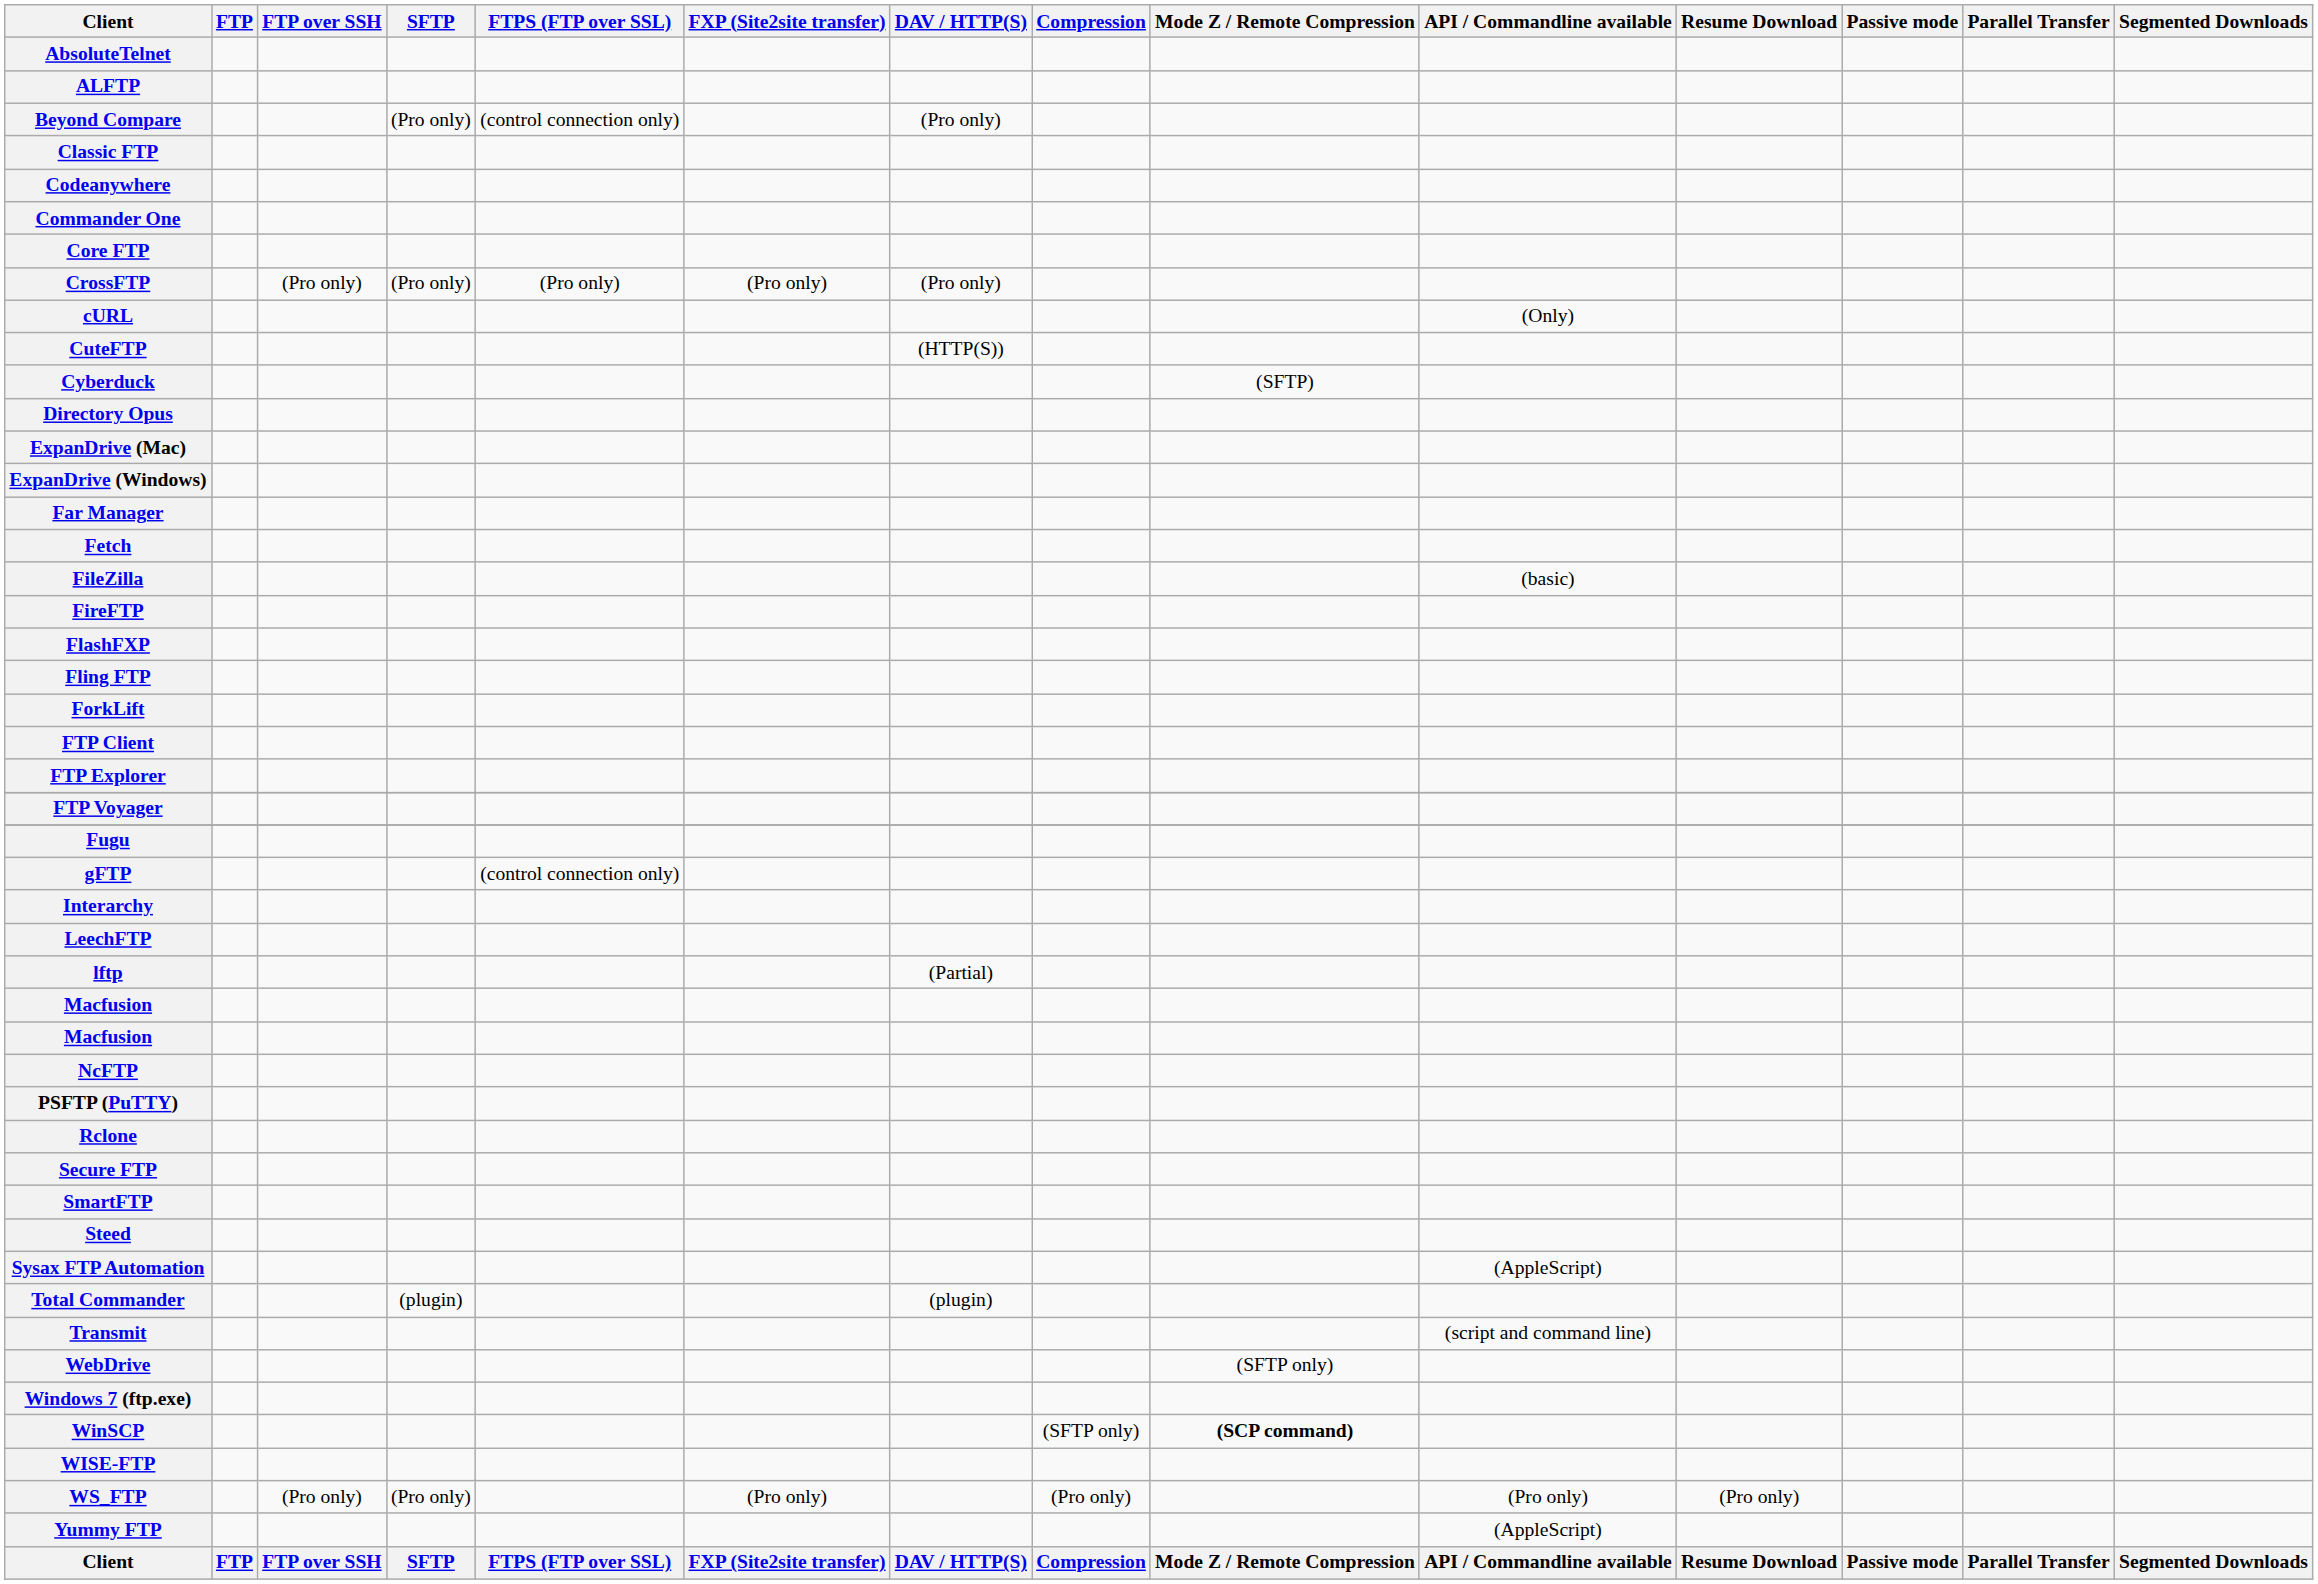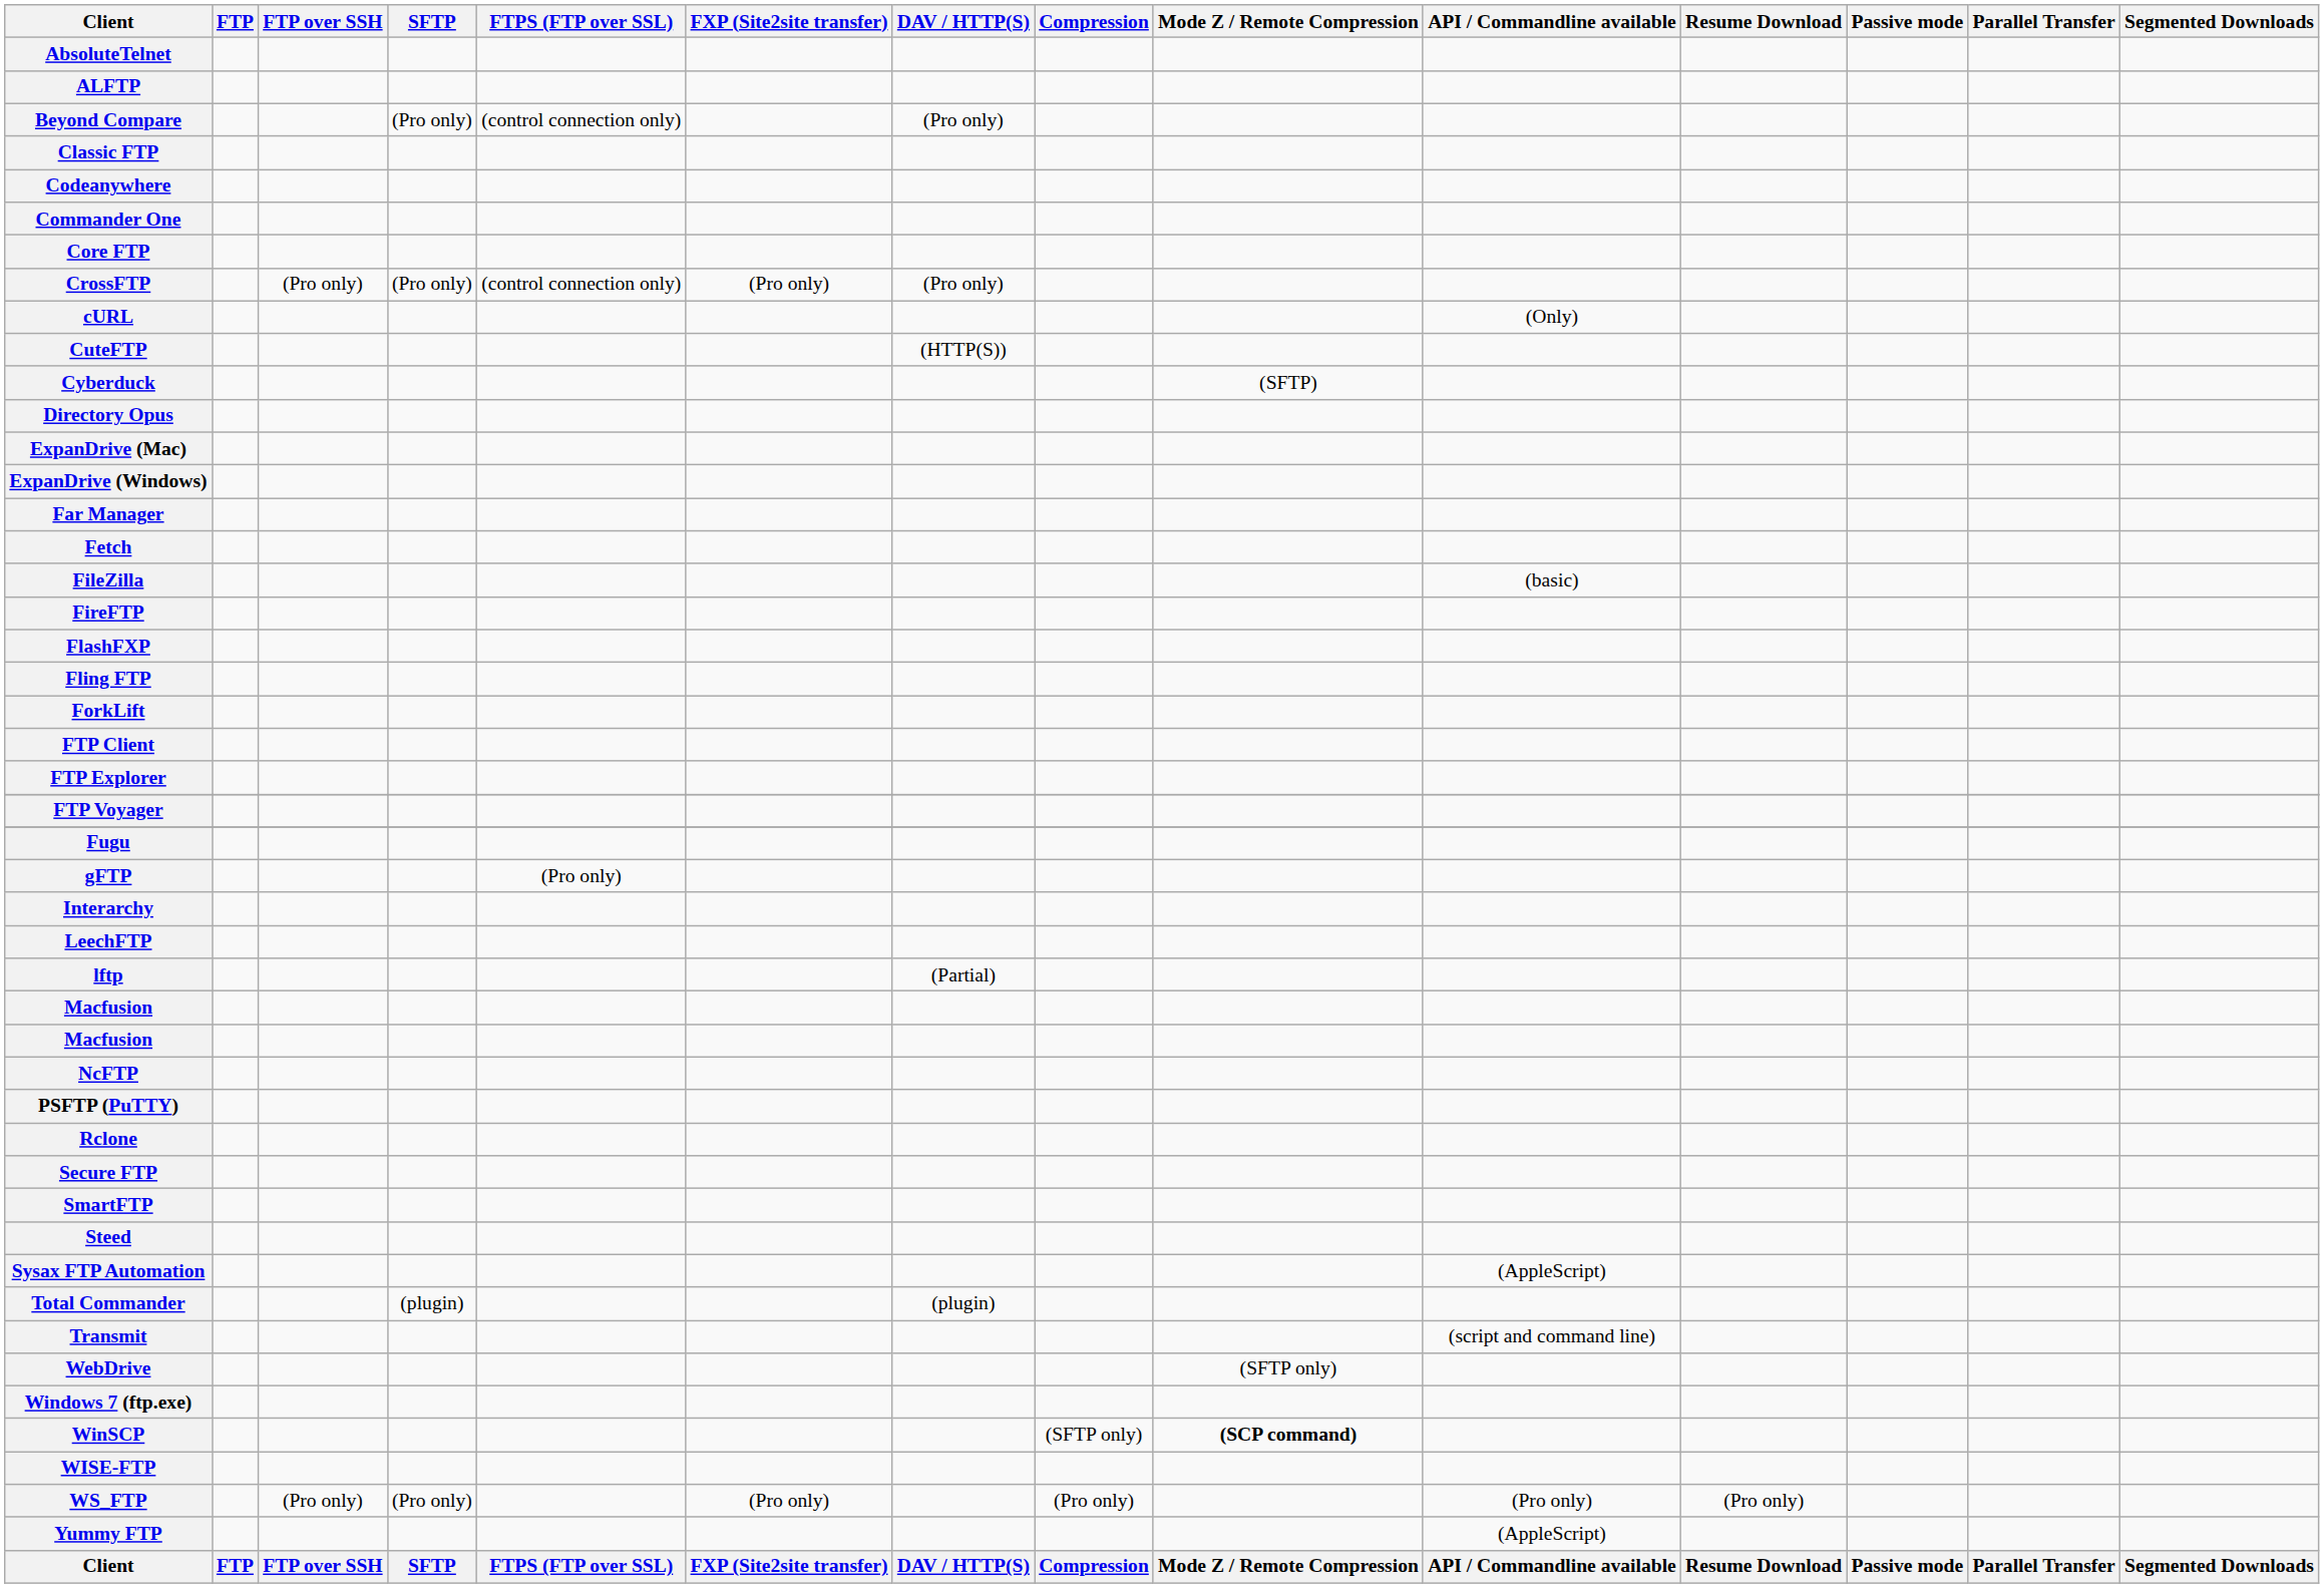CrossFTP | FTPS (FTP over SSL): (Pro only) -> (control connection only)
gFTP | FTPS (FTP over SSL): (control connection only) -> (Pro only)
